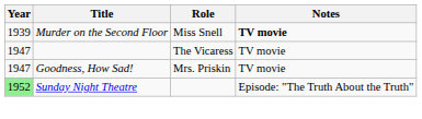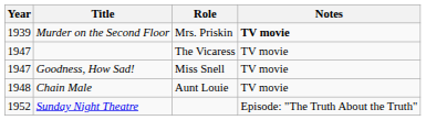Murder on the Second Floor | Role: Miss Snell -> Mrs. Priskin
Goodness, How Sad! | Role: Mrs. Priskin -> Miss Snell
+ row: 1948 | Chain Male | Aunt Louie | TV movie
Sunday Night Theatre | Year: lightgreen background -> no background
